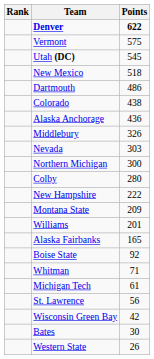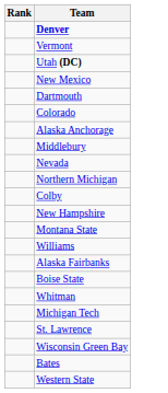- column: Points | 622 | 575 | 545 | 518 | 486 | 438 | 436 | 326 | 303 | 300 | 280 | 222 | 209 | 201 | 165 | 92 | 71 | 61 | 56 | 42 | 30 | 26
